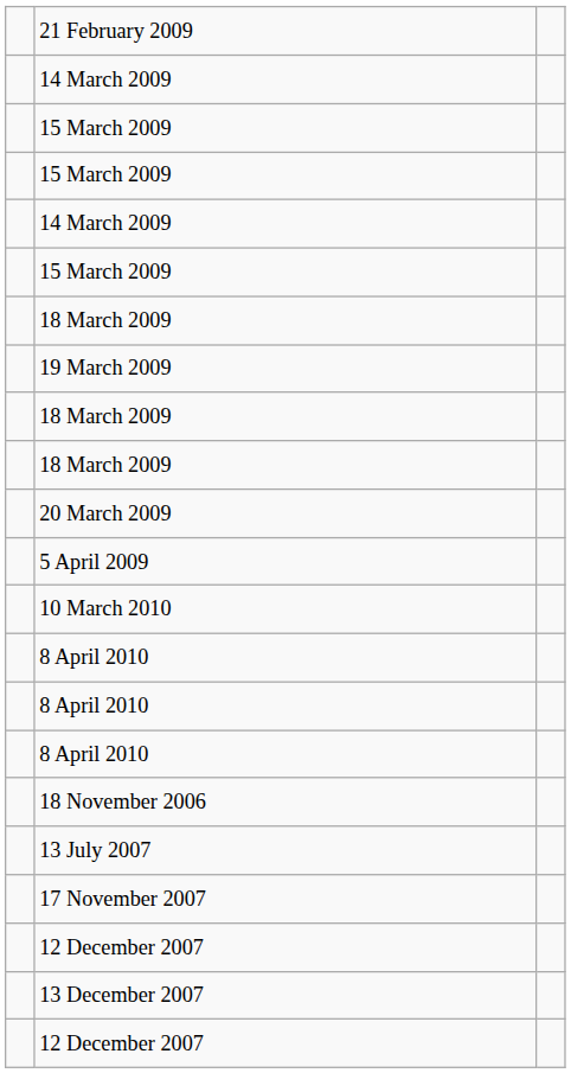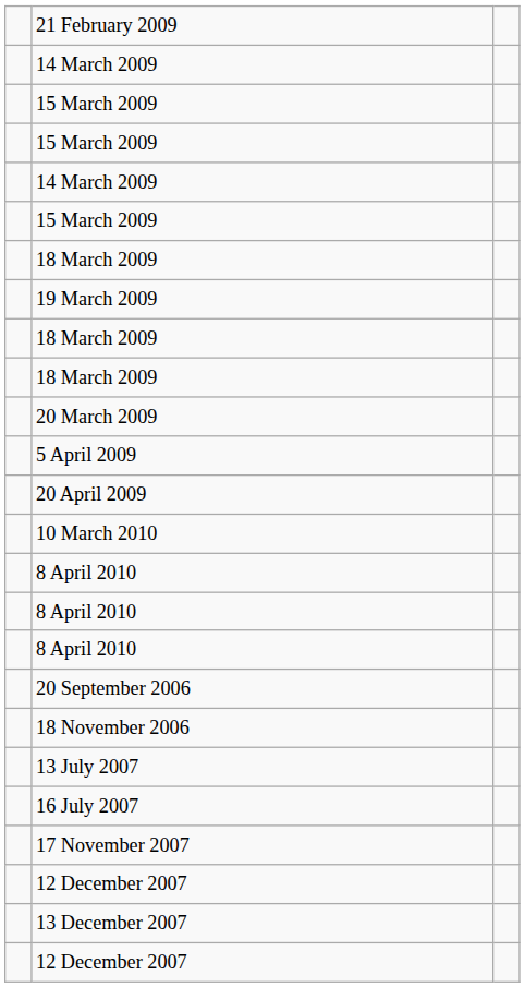+ row: 20 April 2009
+ row: 20 September 2006
+ row: 16 July 2007
